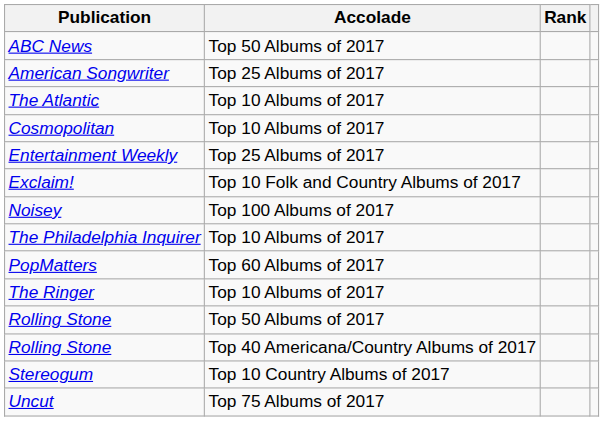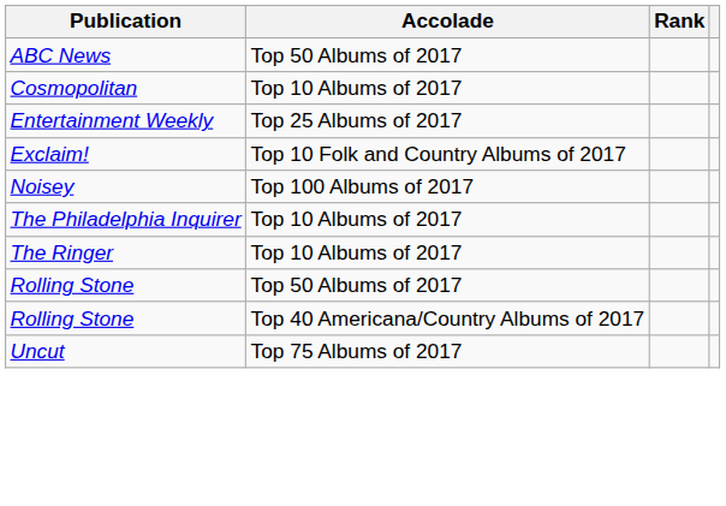- row: American Songwriter | Top 25 Albums of 2017
- row: The Atlantic | Top 10 Albums of 2017
- row: PopMatters | Top 60 Albums of 2017
- row: Stereogum | Top 10 Country Albums of 2017
